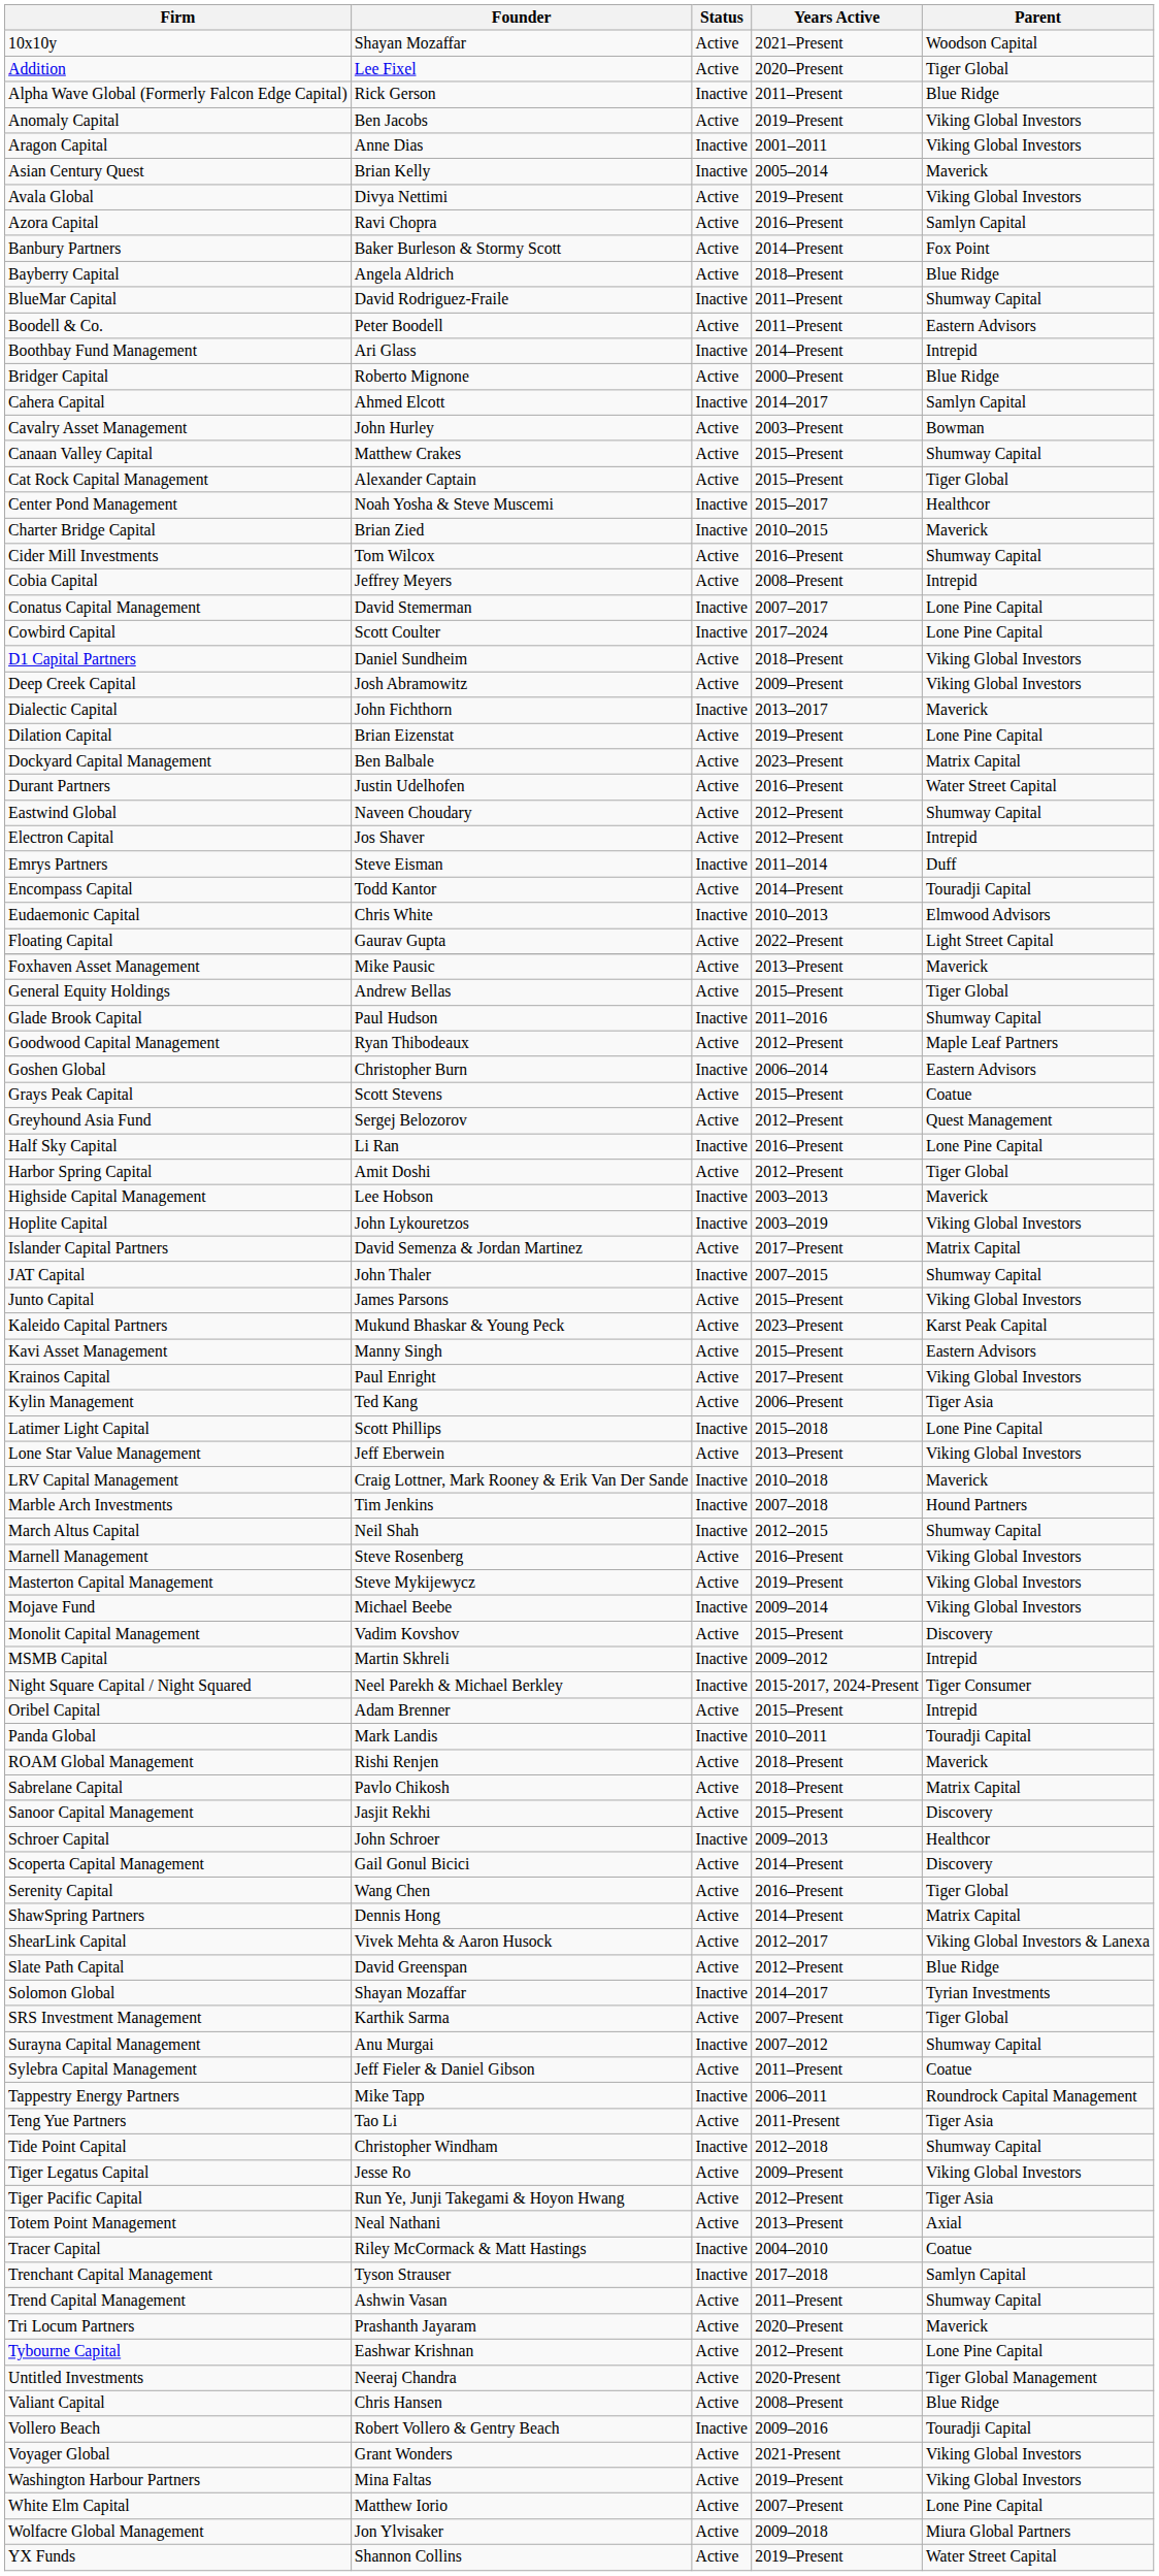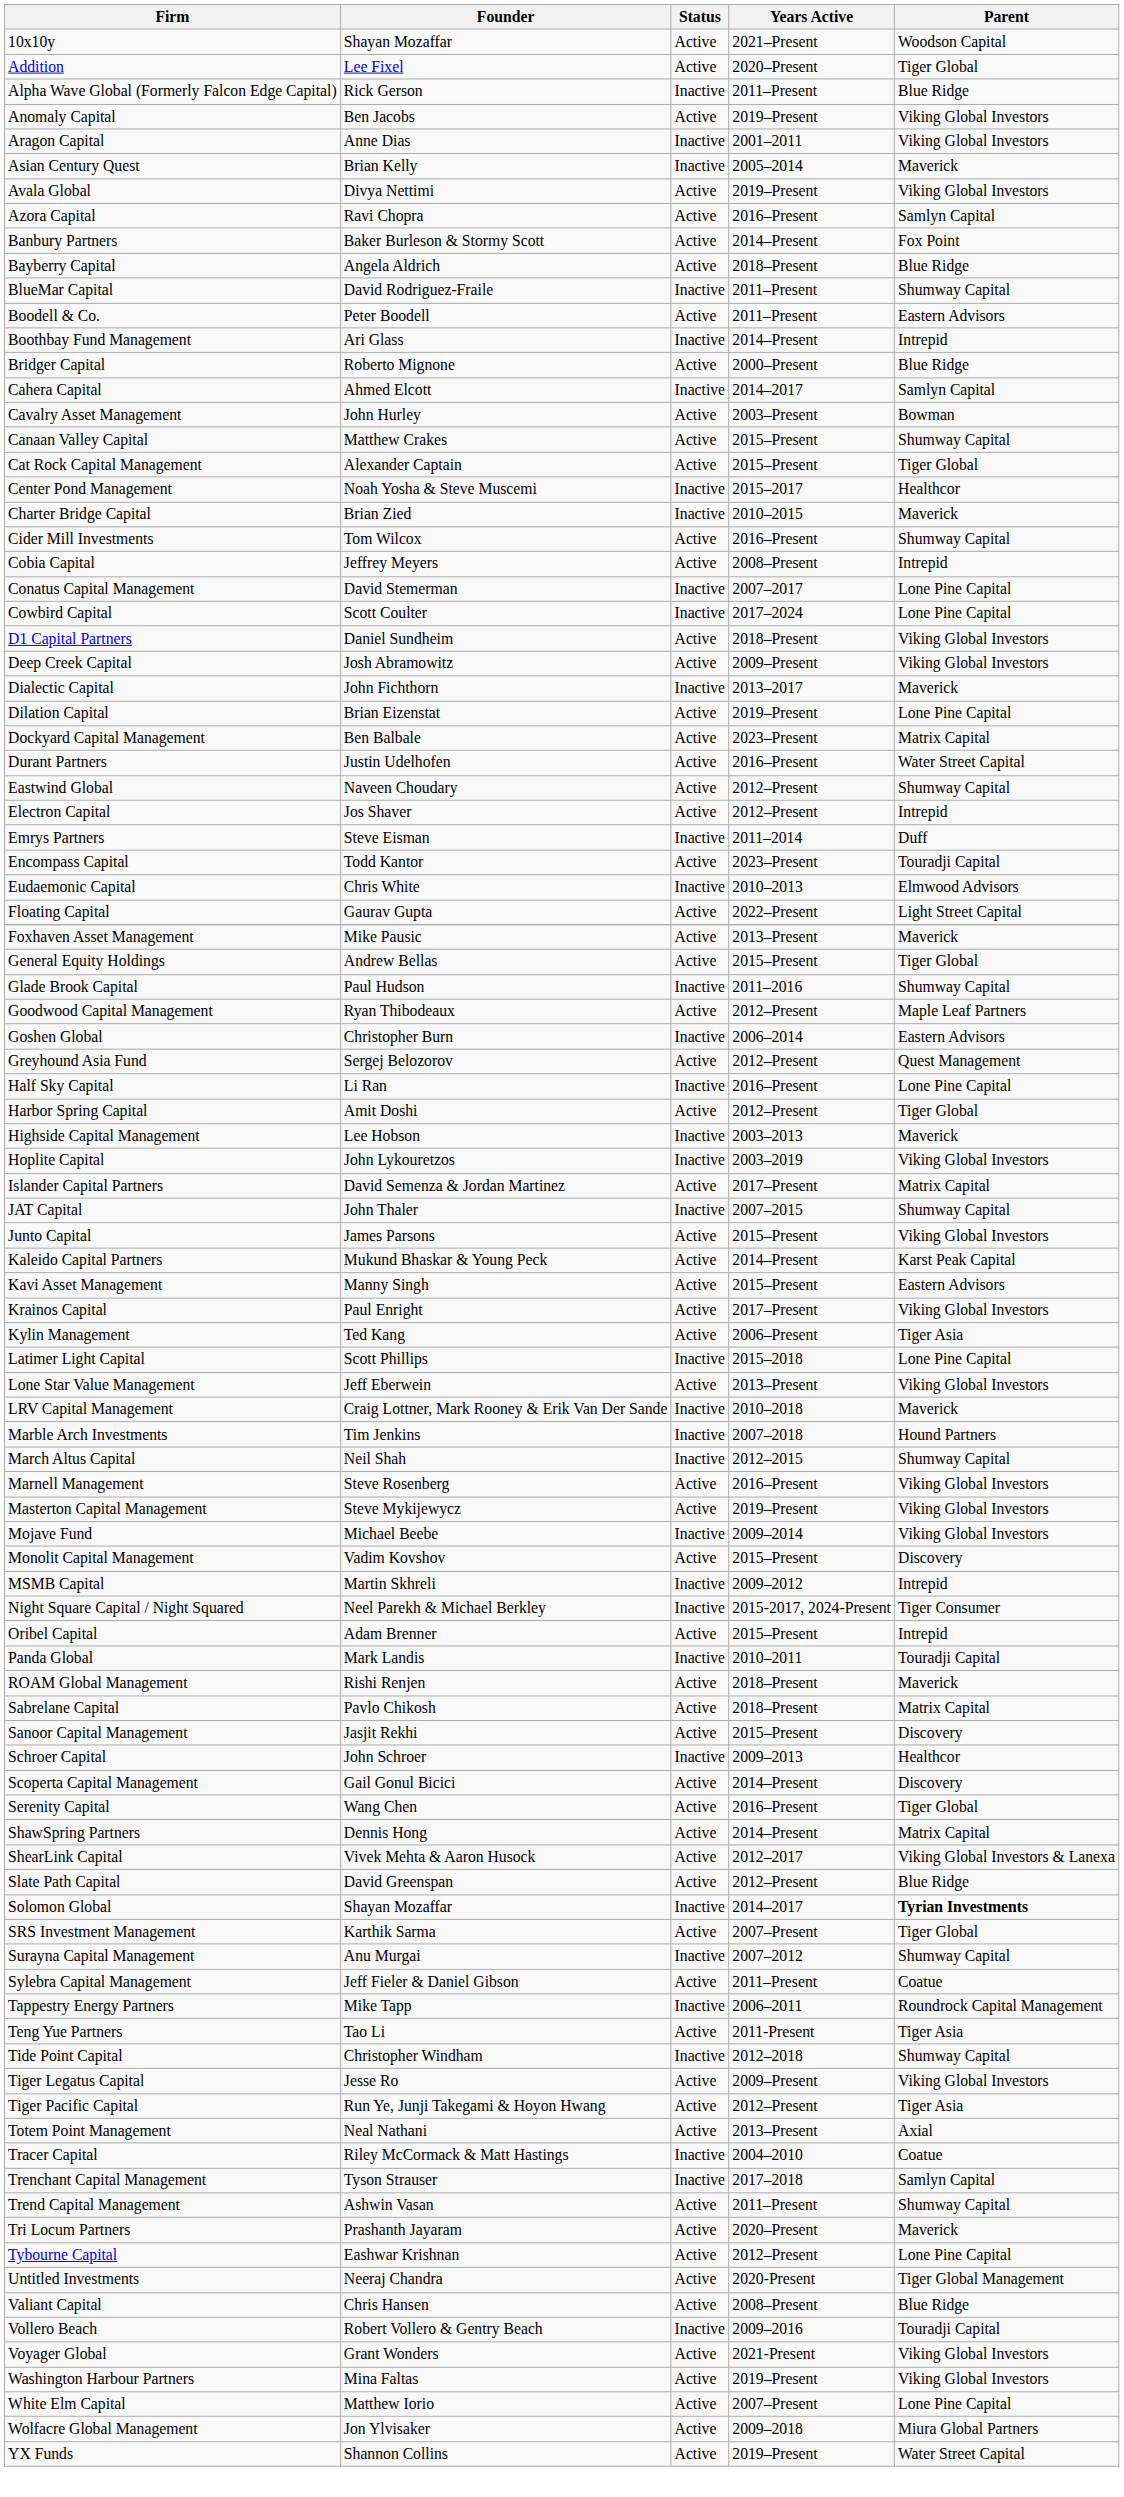Encompass Capital | Years Active: 2014–Present -> 2023–Present
- row: Grays Peak Capital | Scott Stevens | Active | 2015–Present | Coatue
Kaleido Capital Partners | Years Active: 2023–Present -> 2014–Present
Solomon Global | Parent: normal -> bold
